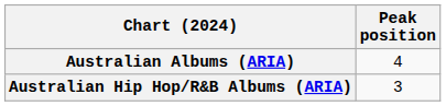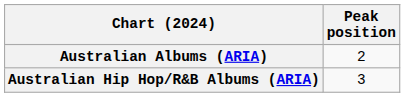Australian Albums (ARIA) | Peak position: 4 -> 2
